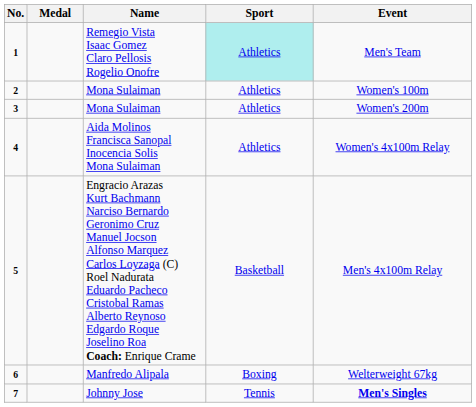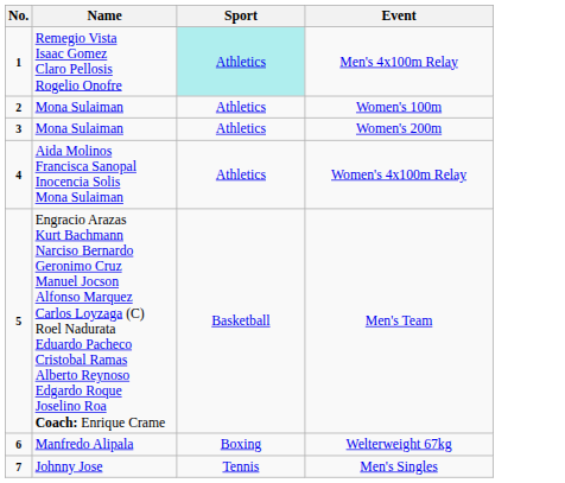- column: Medal
1 | Event: Men's Team -> Men's 4x100m Relay
5 | Event: Men's 4x100m Relay -> Men's Team
7 | Event: bold -> normal
